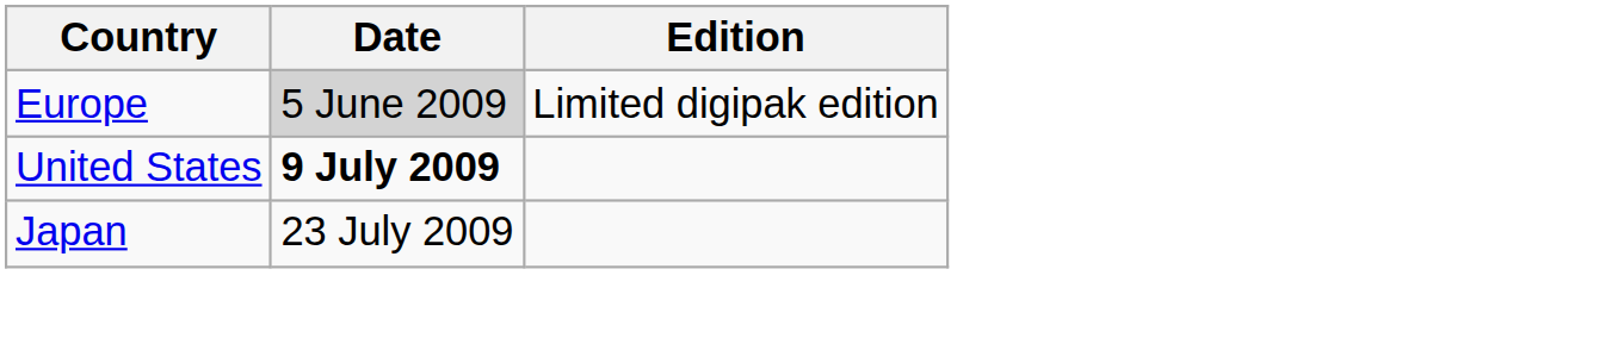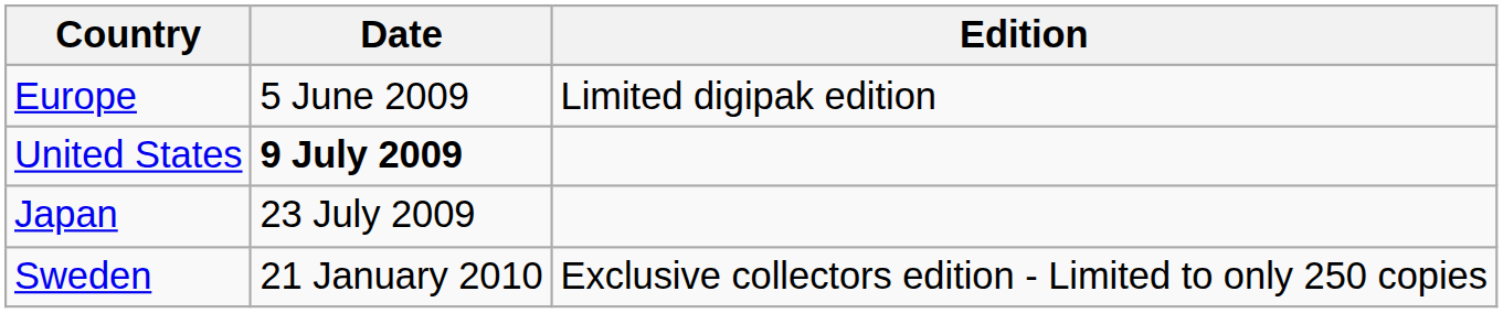Europe | Date: lightgrey background -> no background
+ row: Sweden | 21 January 2010 | Exclusive collectors edition - Limited to only 250 copies
